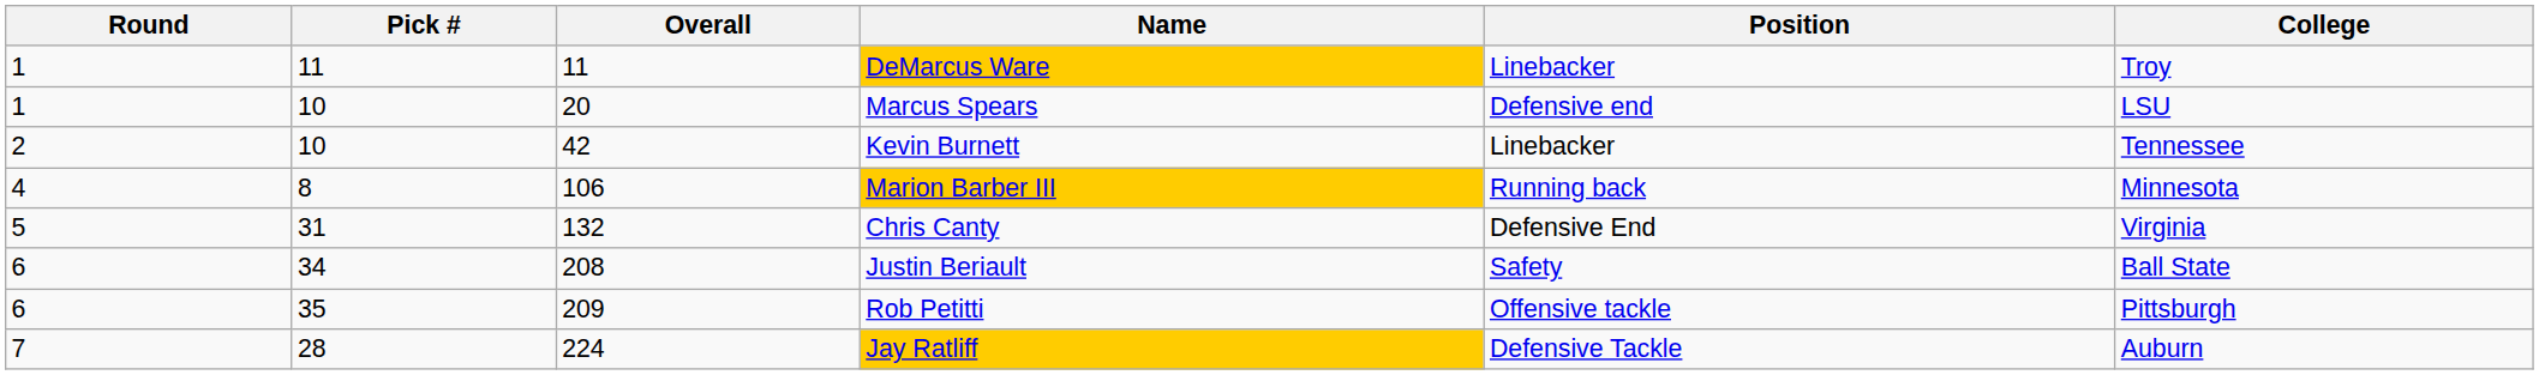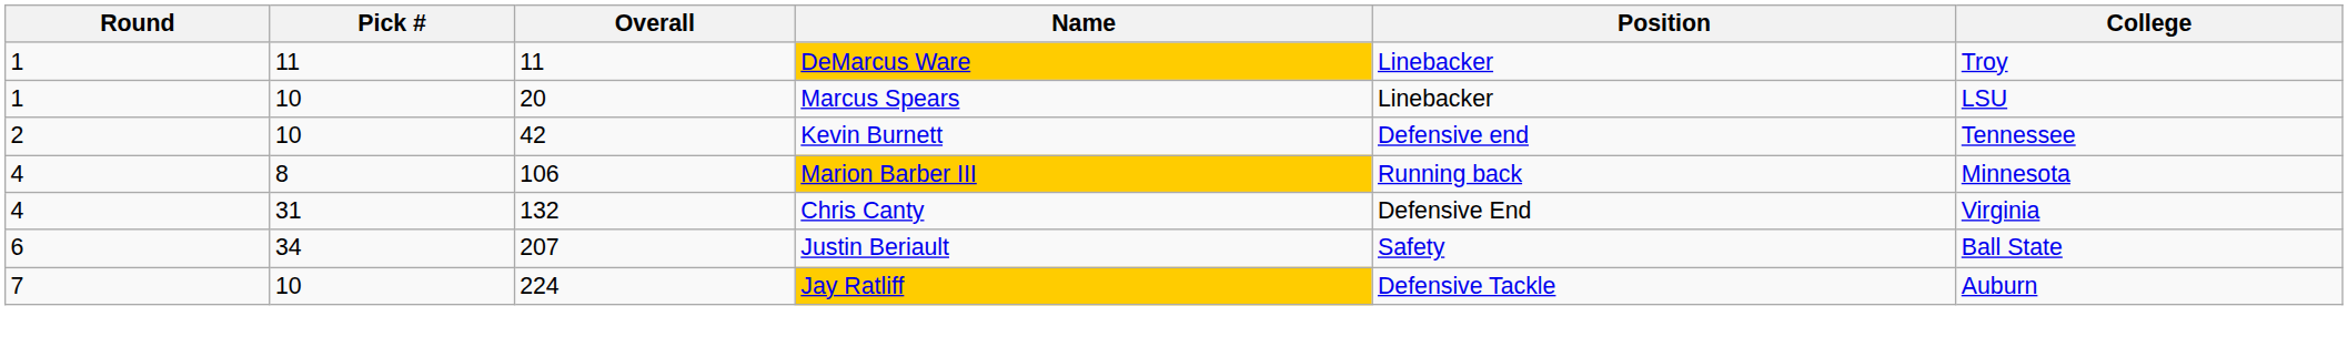Marcus Spears | Position: Defensive end -> Linebacker
Kevin Burnett | Position: Linebacker -> Defensive end
Chris Canty | Round: 5 -> 4
Justin Beriault | Overall: 208 -> 207
- row: 6 | 35 | 209 | Rob Petitti | Offensive tackle | Pittsburgh
Jay Ratliff | Pick #: 28 -> 10
